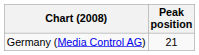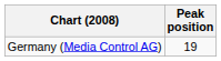Germany (Media Control AG) | Peak position: 21 -> 19
